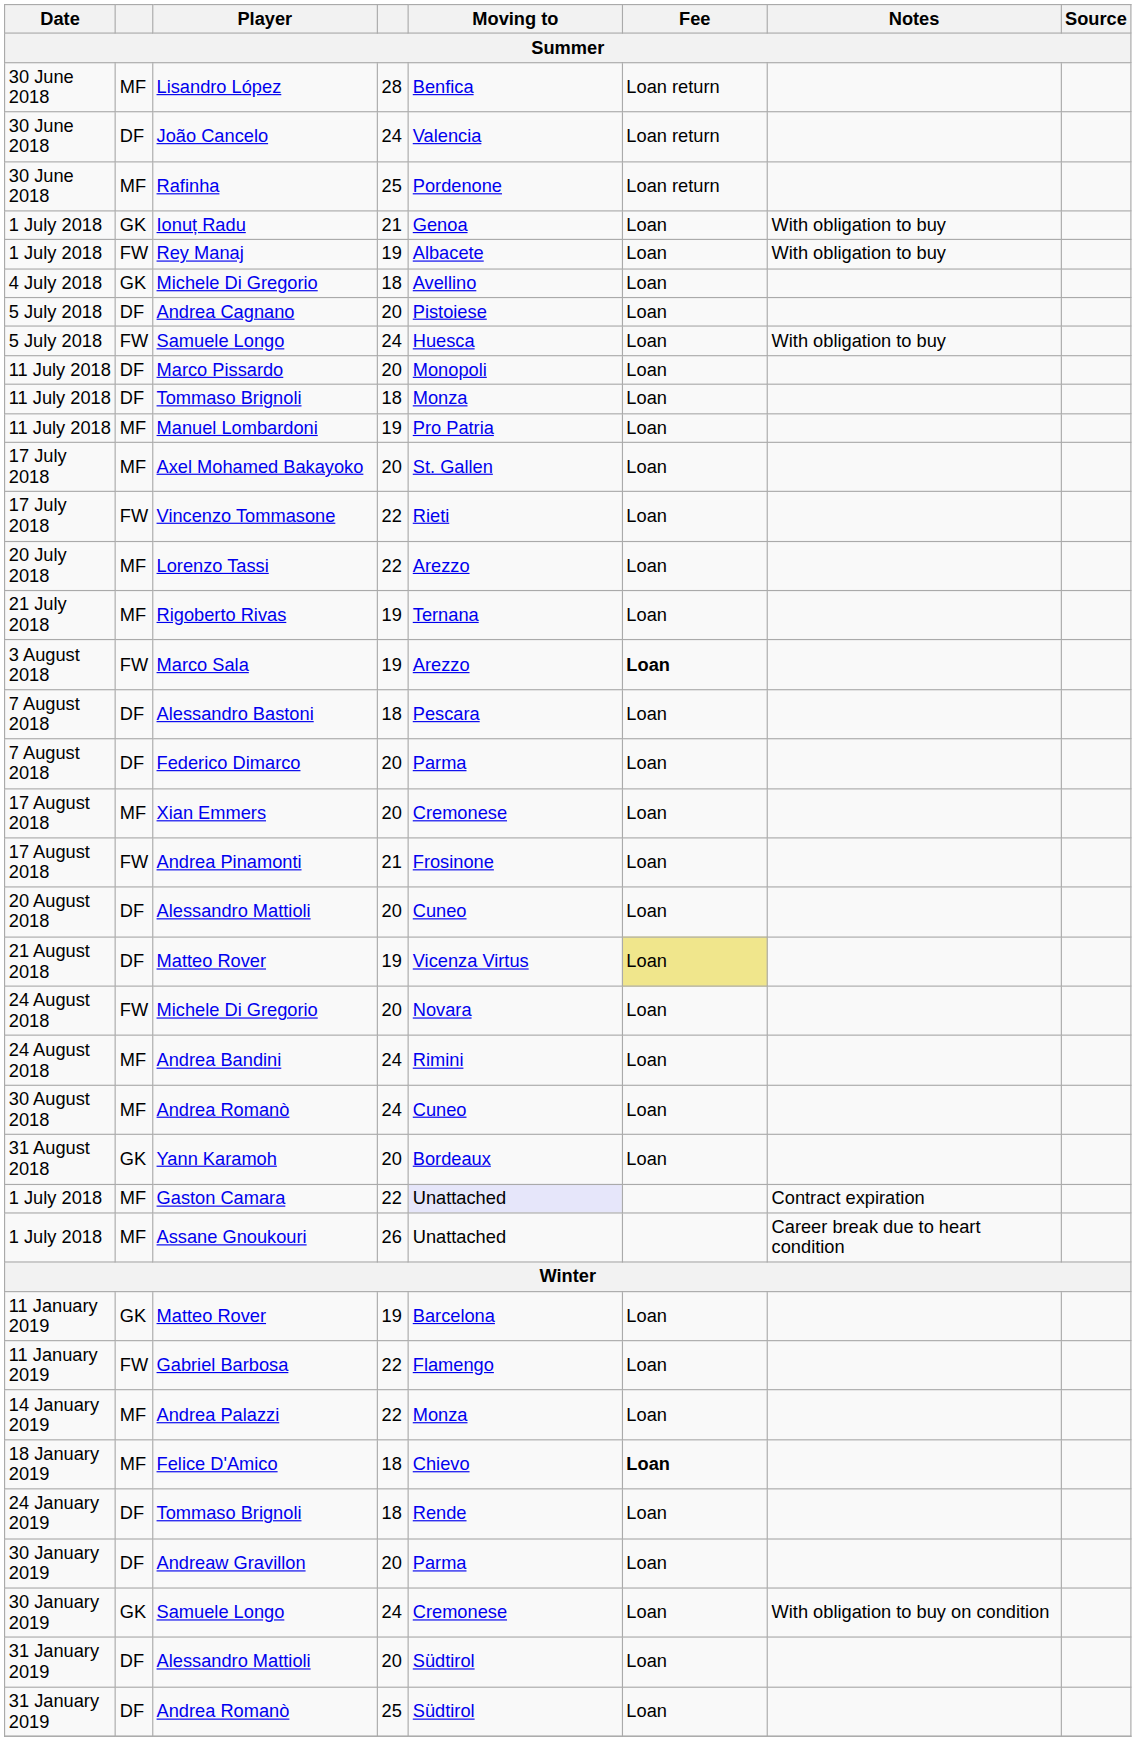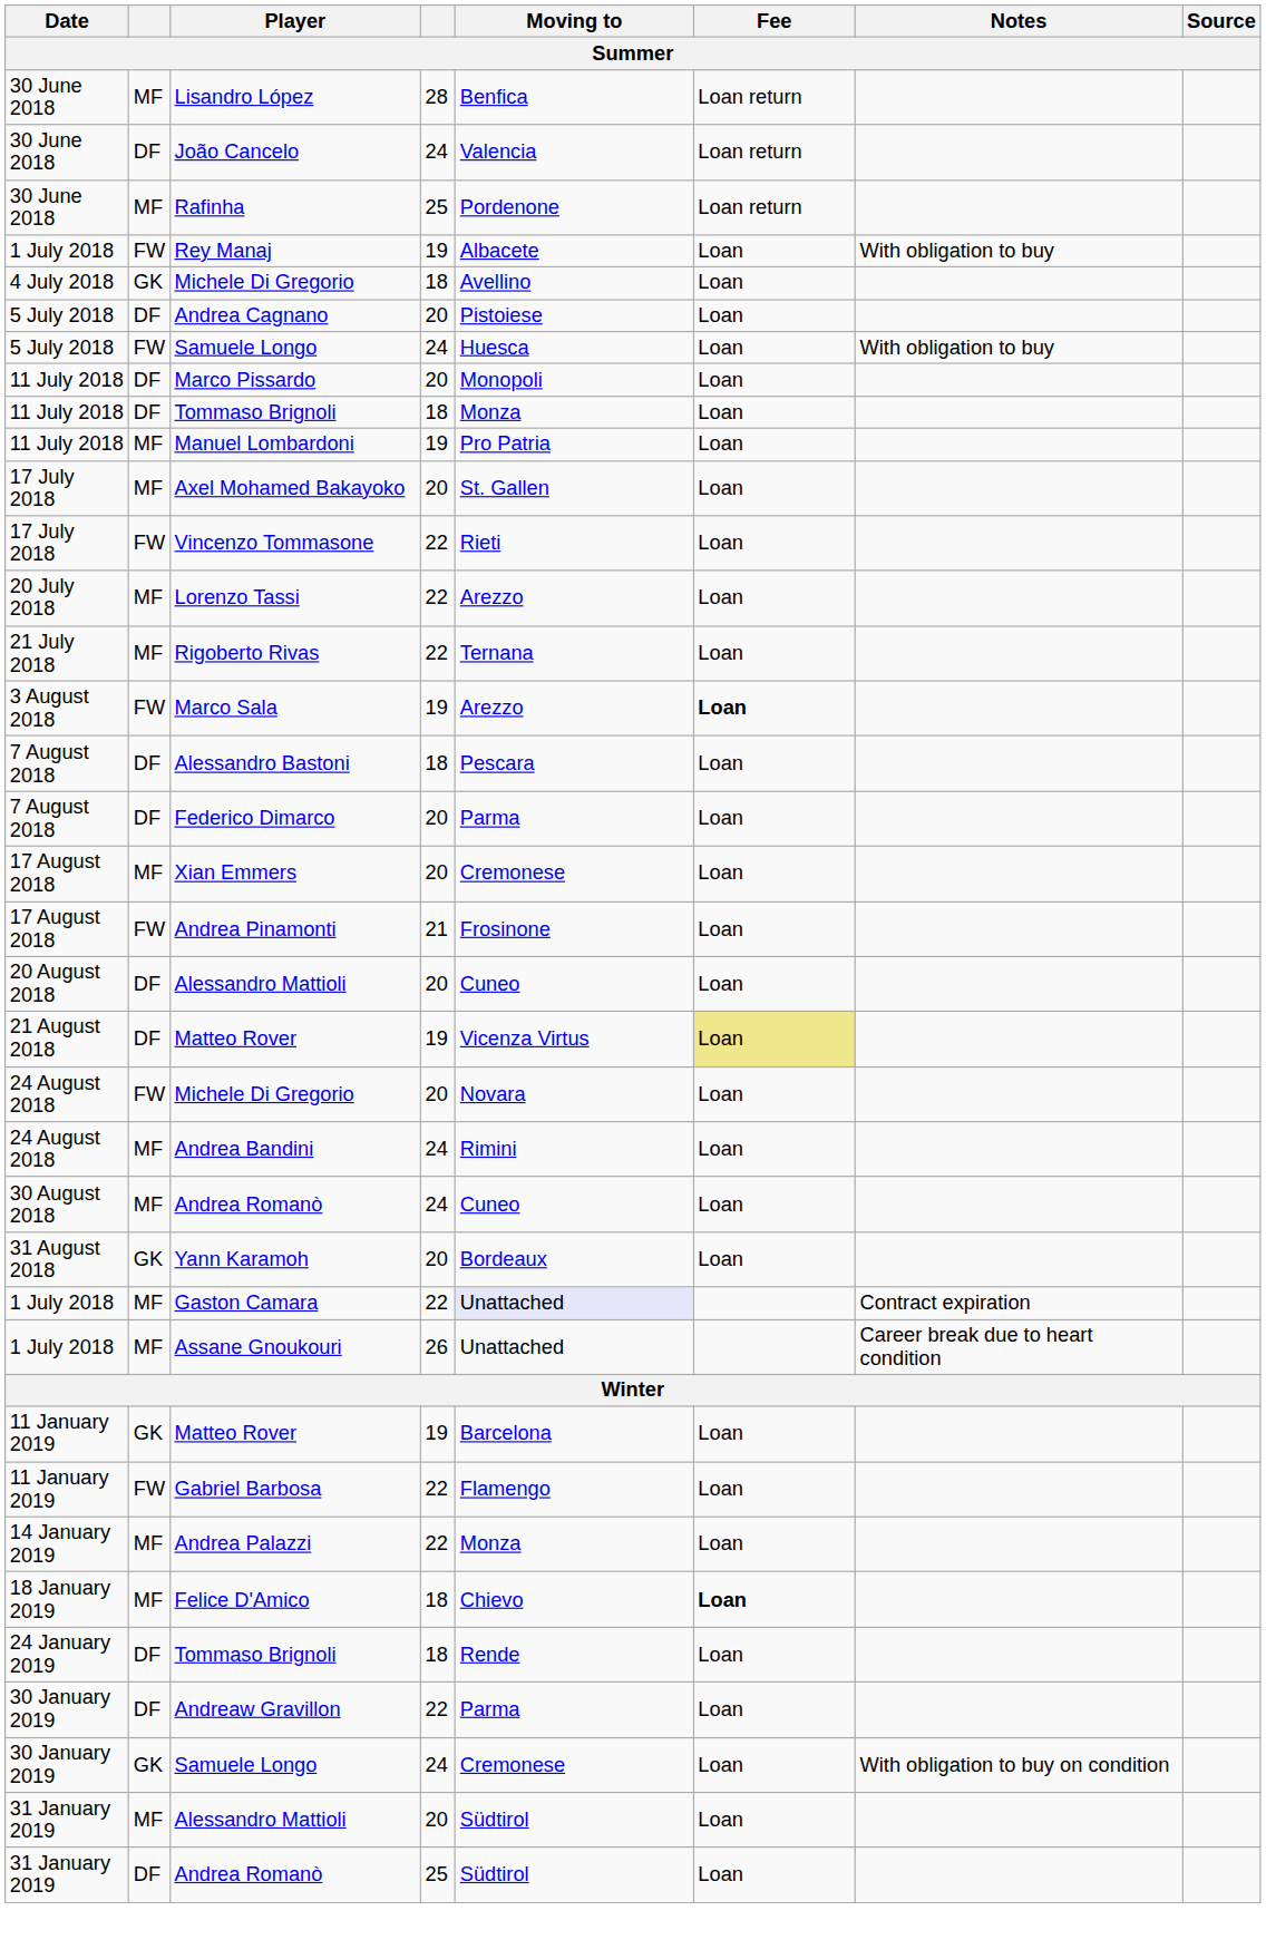- row: 1 July 2018 | GK | Ionuț Radu | 21 | Genoa | Loan | With obligation to buy
Rigoberto Rivas | column 4: 19 -> 22
Andreaw Gravillon | column 4: 20 -> 22
31 January 2019 / Alessandro Mattioli | column 2: DF -> MF
